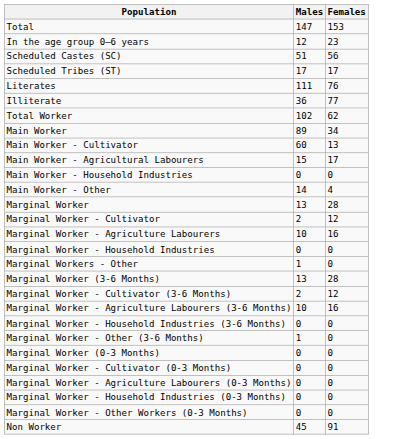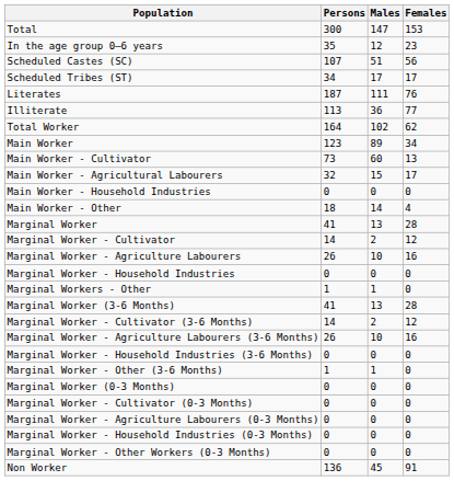+ column: Persons | 300 | 35 | 107 | 34 | 187 | 113 | 164 | 123 | 73 | 32 | 0 | 18 | 41 | 14 | 26 | 0 | 1 | 41 | 14 | 26 | 0 | 1 | 0 | 0 | 0 | 0 | 0 | 136
